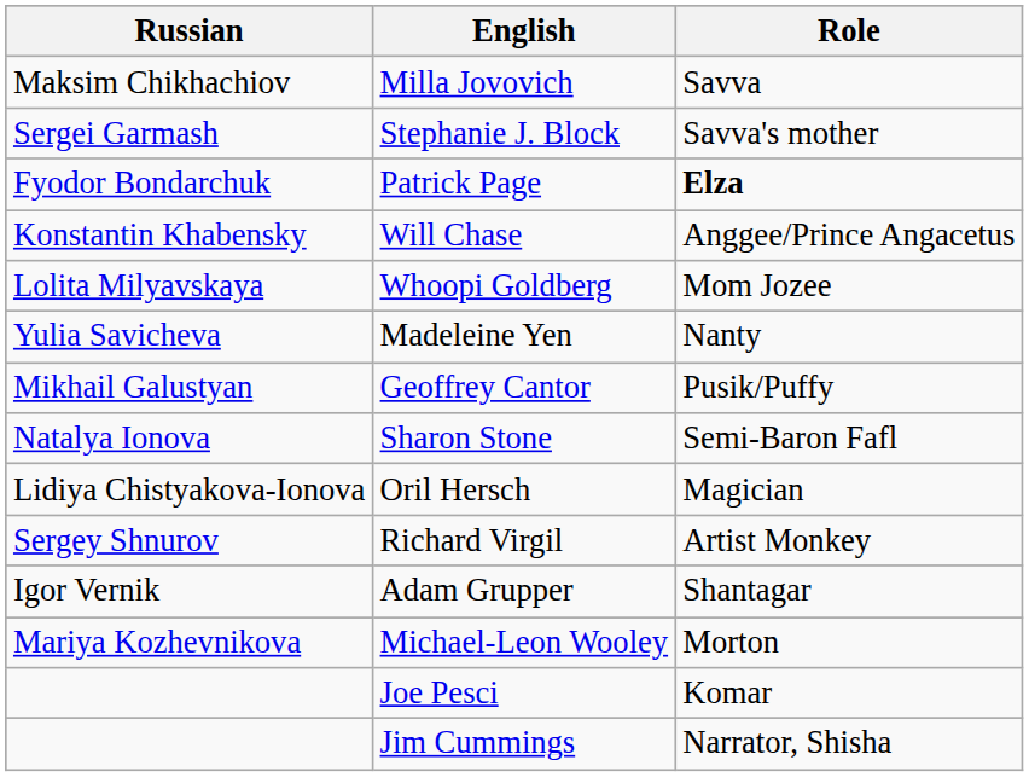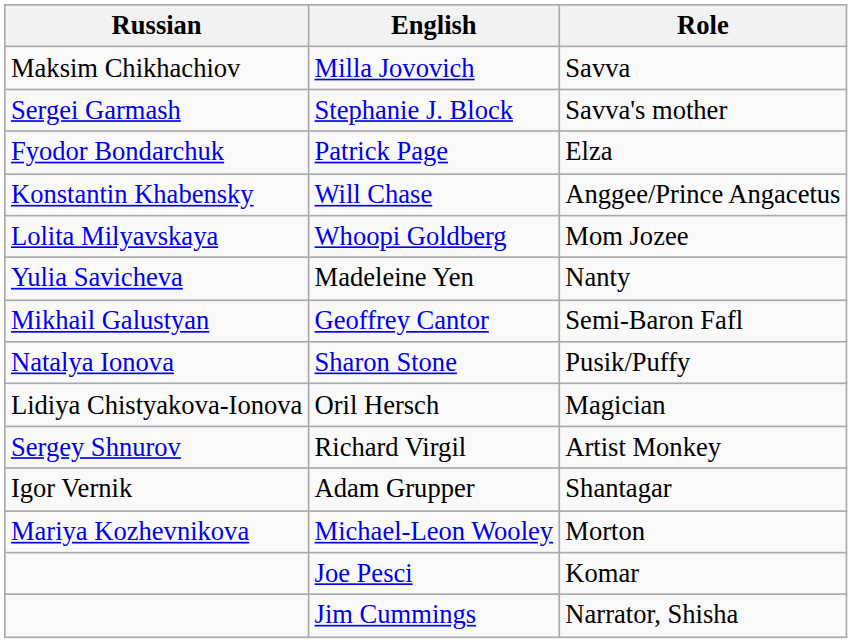Patrick Page | Role: bold -> normal
Geoffrey Cantor | Role: Pusik/Puffy -> Semi-Baron Fafl
Sharon Stone | Role: Semi-Baron Fafl -> Pusik/Puffy
